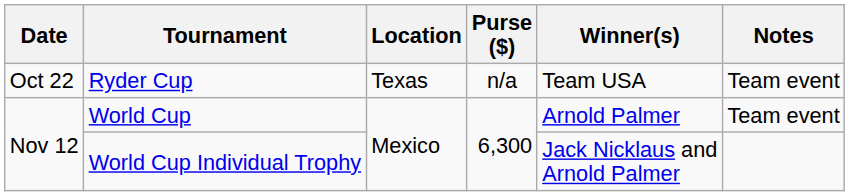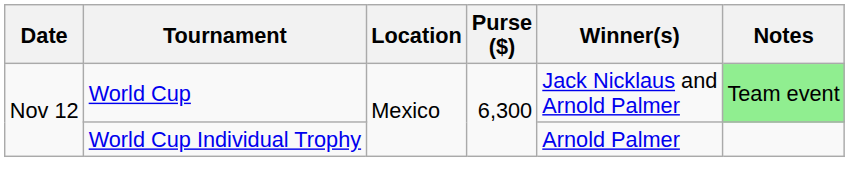- row: Oct 22 | Ryder Cup | Texas | n/a | Team USA | Team event
World Cup | Winner(s): Arnold Palmer -> Jack Nicklaus and Arnold Palmer
World Cup | Notes: no background -> lightgreen background
World Cup Individual Trophy | Winner(s): Jack Nicklaus and Arnold Palmer -> Arnold Palmer
